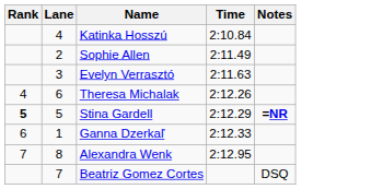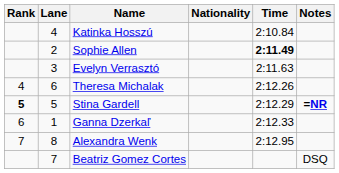+ column: Nationality
Sophie Allen | Time: normal -> bold
